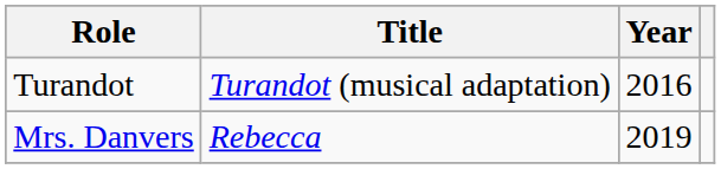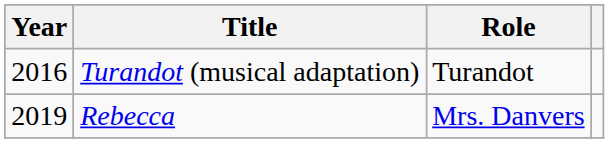columns swapped: Year <-> Role
